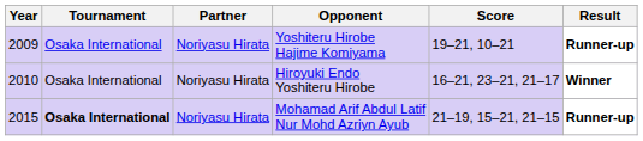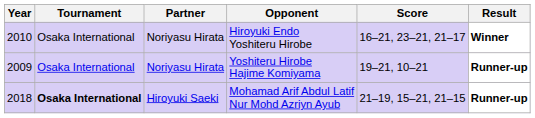rows swapped: Yoshiteru Hirobe Hajime Komiyama <-> Hiroyuki Endo Yoshiteru Hirobe
Mohamad Arif Abdul Latif Nur Mohd Azriyn Ayub | Year: 2015 -> 2018
Mohamad Arif Abdul Latif Nur Mohd Azriyn Ayub | Partner: Noriyasu Hirata -> Hiroyuki Saeki
